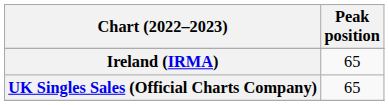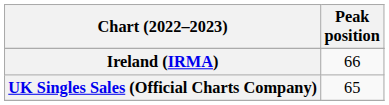Ireland (IRMA) | Peak position: 65 -> 66
